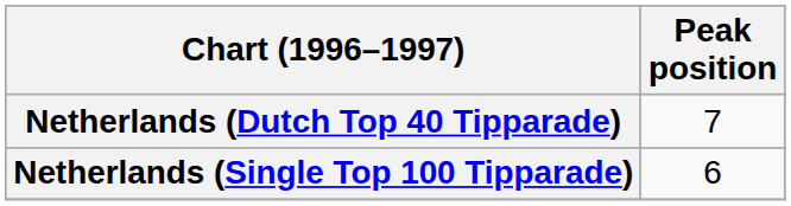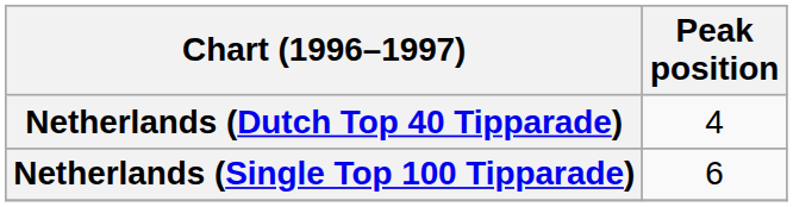Netherlands (Dutch Top 40 Tipparade) | Peak position: 7 -> 4
